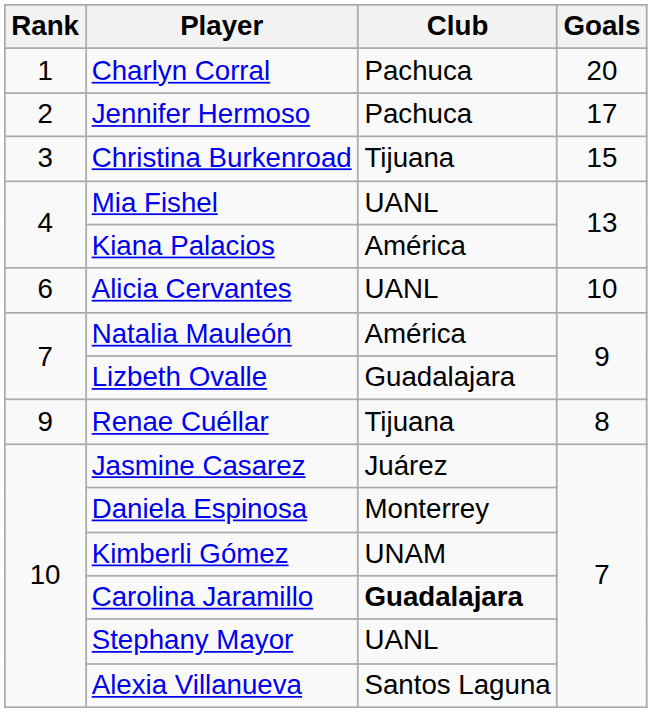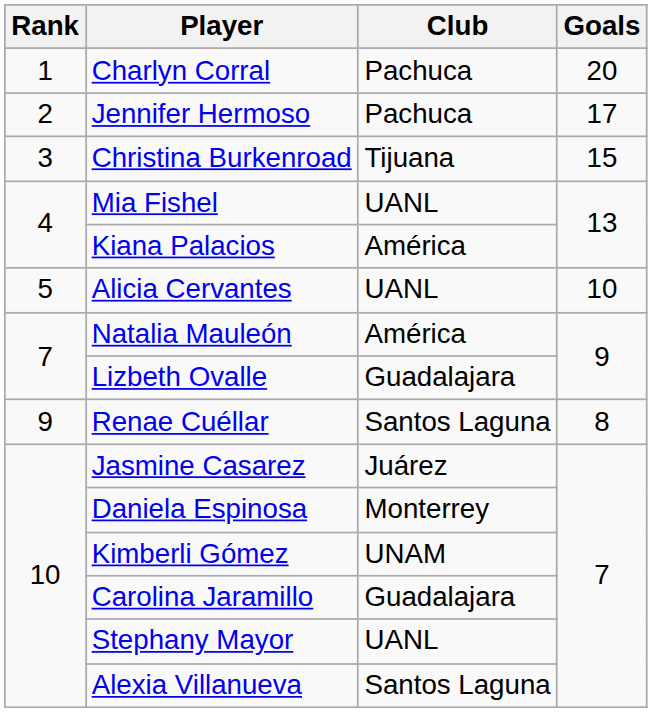Alicia Cervantes | Rank: 6 -> 5
Renae Cuéllar | Club: Tijuana -> Santos Laguna
Carolina Jaramillo | Club: bold -> normal
